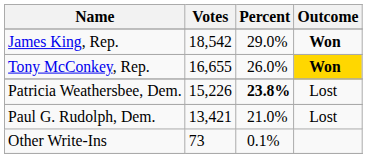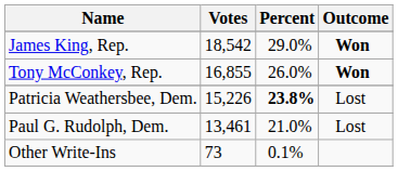Tony McConkey, Rep. | Votes: 16,655 -> 16,855
Tony McConkey, Rep. | Outcome: gold background -> no background
Paul G. Rudolph, Dem. | Votes: 13,421 -> 13,461
